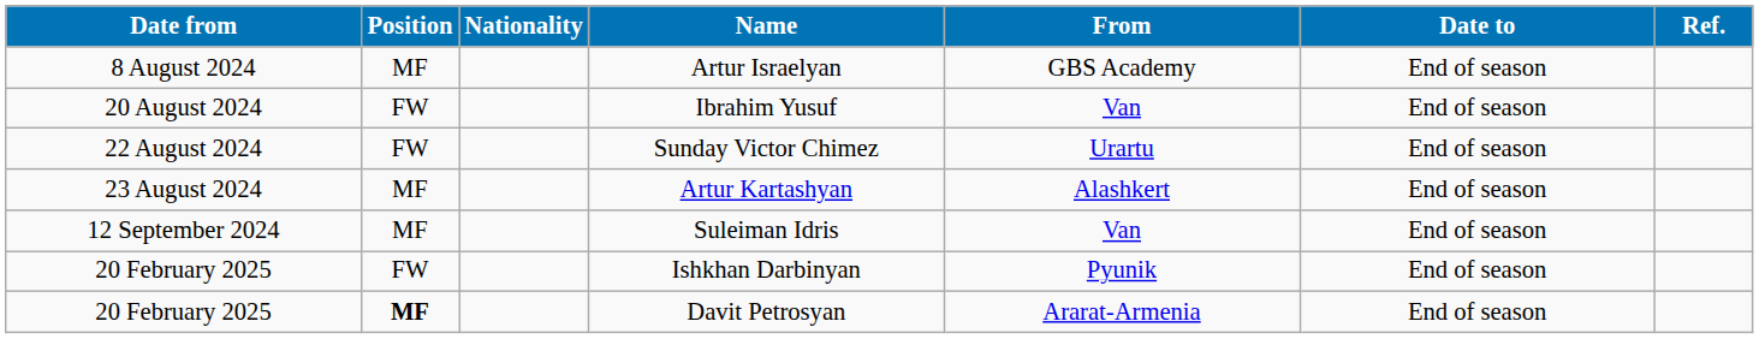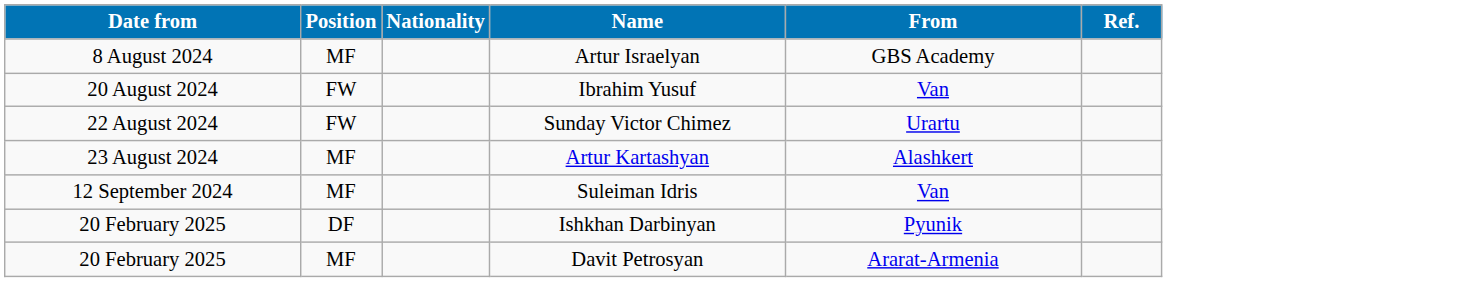- column: Date to | End of season | End of season | End of season | End of season | End of season | End of season | End of season
Ishkhan Darbinyan | Position: FW -> DF
Davit Petrosyan | Position: bold -> normal
